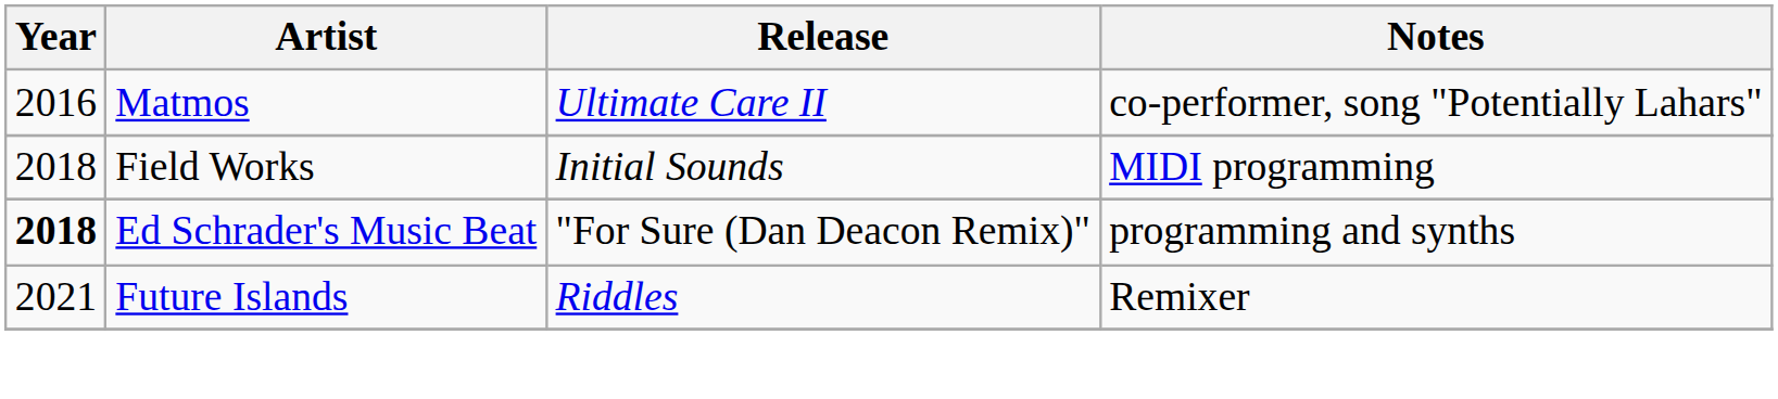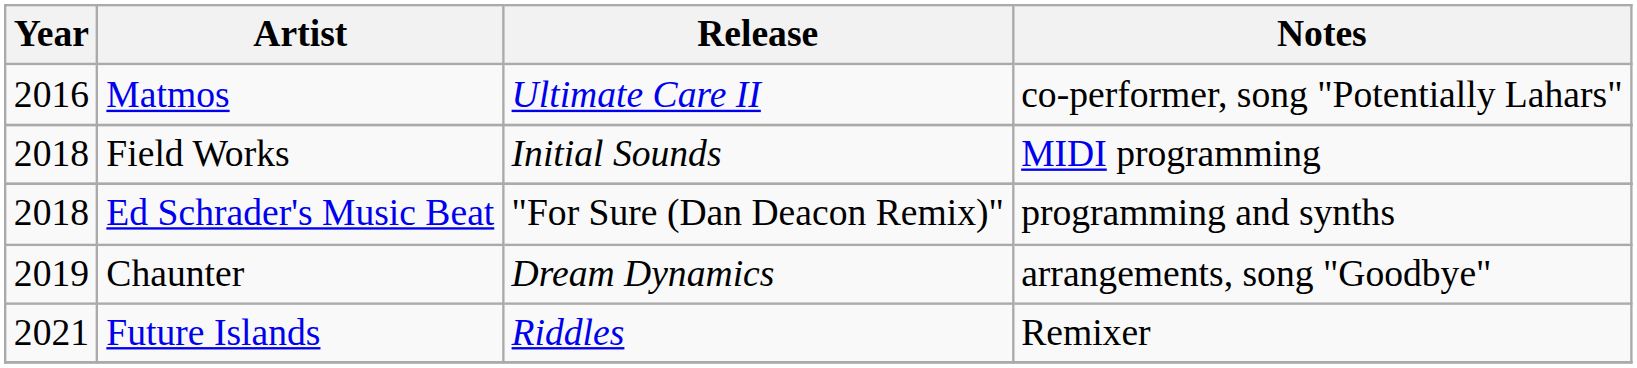Ed Schrader's Music Beat | Year: bold -> normal
+ row: 2019 | Chaunter | Dream Dynamics | arrangements, song "Goodbye"
